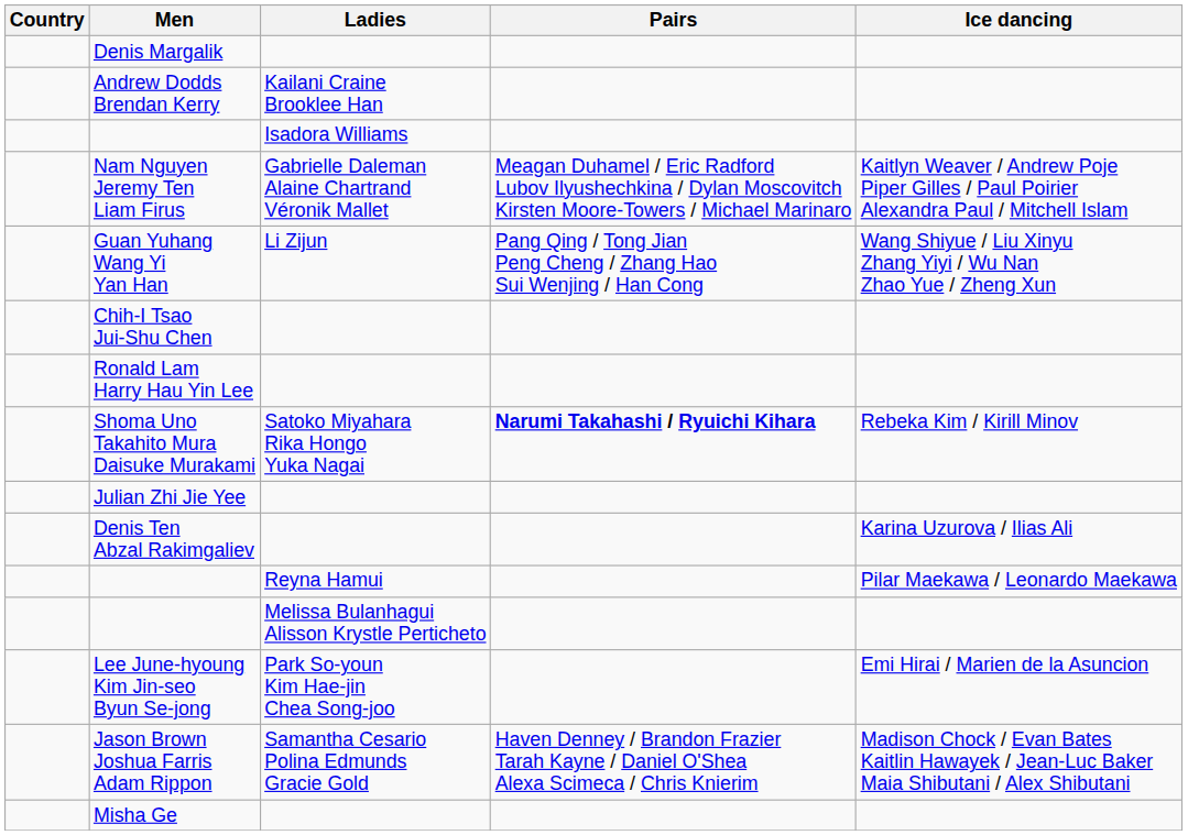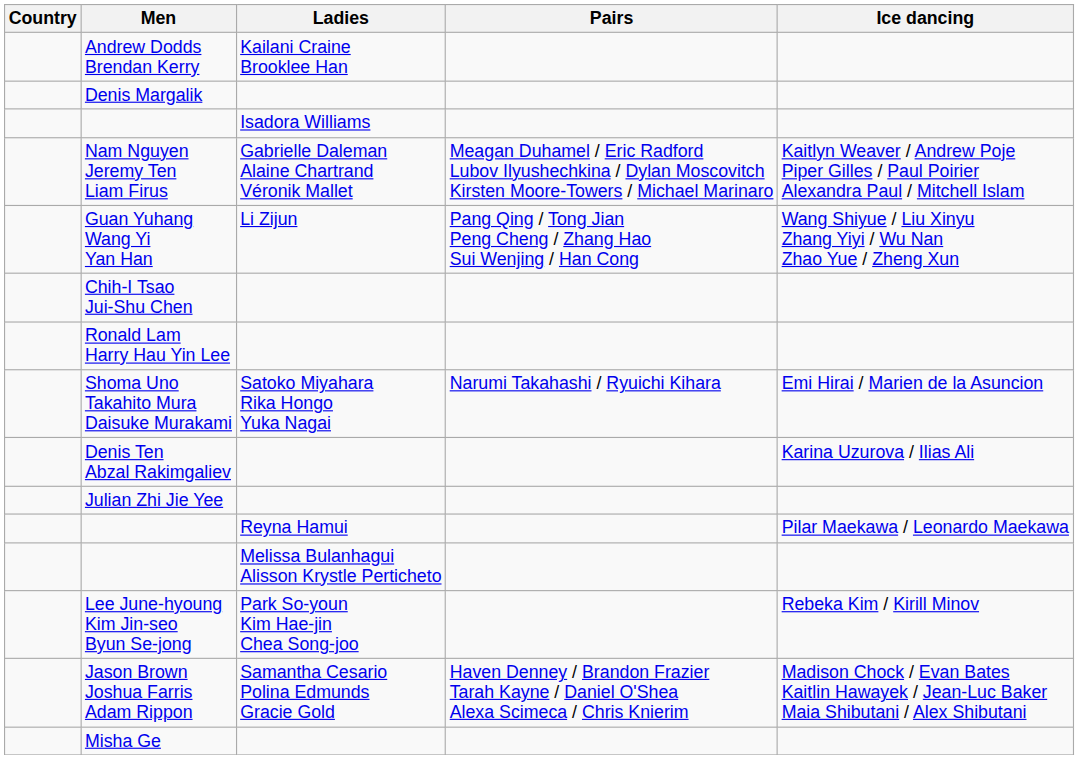rows swapped: Denis Margalik <-> Andrew Dodds Brendan Kerry
Shoma Uno Takahito Mura Daisuke Murakami | Pairs: bold -> normal
Shoma Uno Takahito Mura Daisuke Murakami | Ice dancing: Rebeka Kim / Kirill Minov -> Emi Hirai / Marien de la Asuncion
rows swapped: Denis Ten Abzal Rakimgaliev <-> Julian Zhi Jie Yee
Lee June-hyoung Kim Jin-seo Byun Se-jong | Ice dancing: Emi Hirai / Marien de la Asuncion -> Rebeka Kim / Kirill Minov
